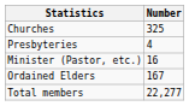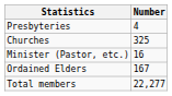rows swapped: Presbyteries <-> Churches
